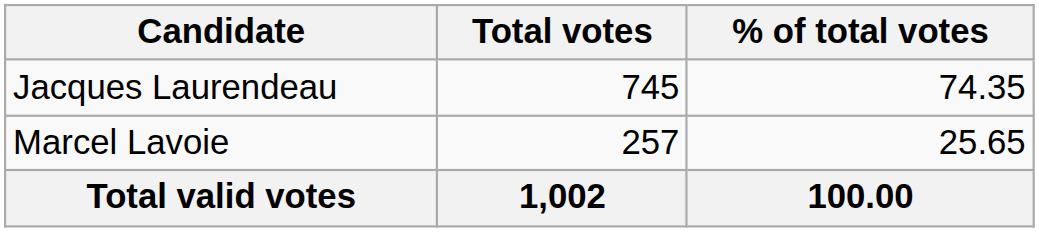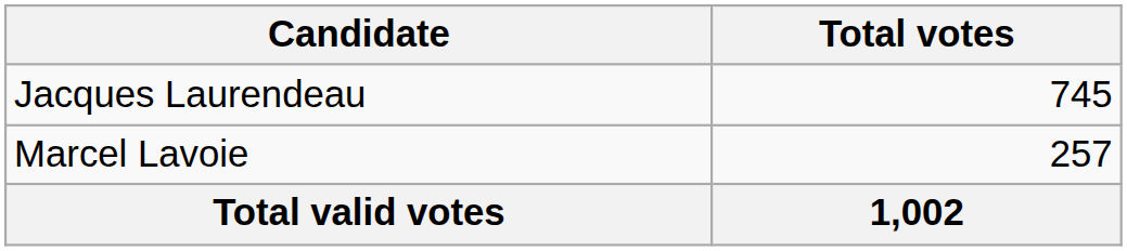- column: % of total votes | 74.35 | 25.65 | 100.00
